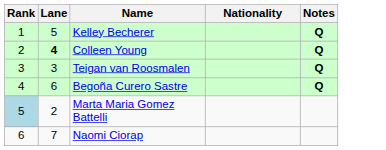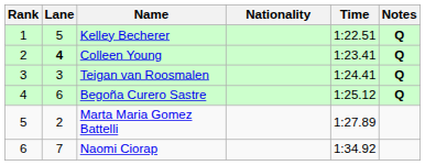+ column: Time | 1:22.51 | 1:23.41 | 1:24.41 | 1:25.12 | 1:27.89 | 1:34.92
Marta Maria Gomez Battelli | Rank: lightblue background -> no background
